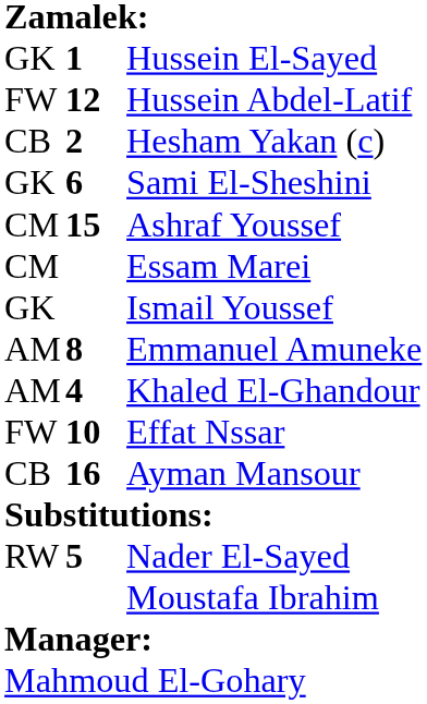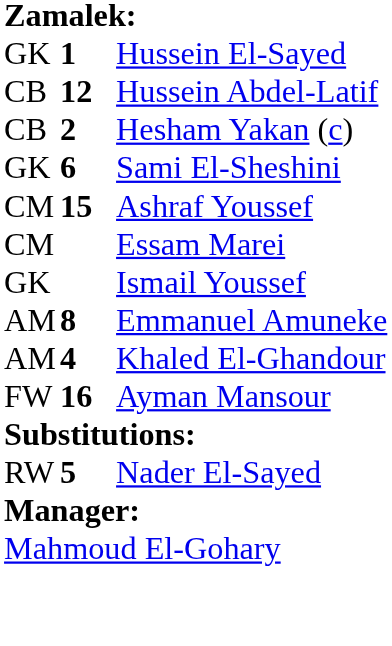Hussein Abdel-Latif | column 1: FW -> CB
- row: FW | 10 | Effat Nssar
Ayman Mansour | column 1: CB -> FW
- row: Moustafa Ibrahim
